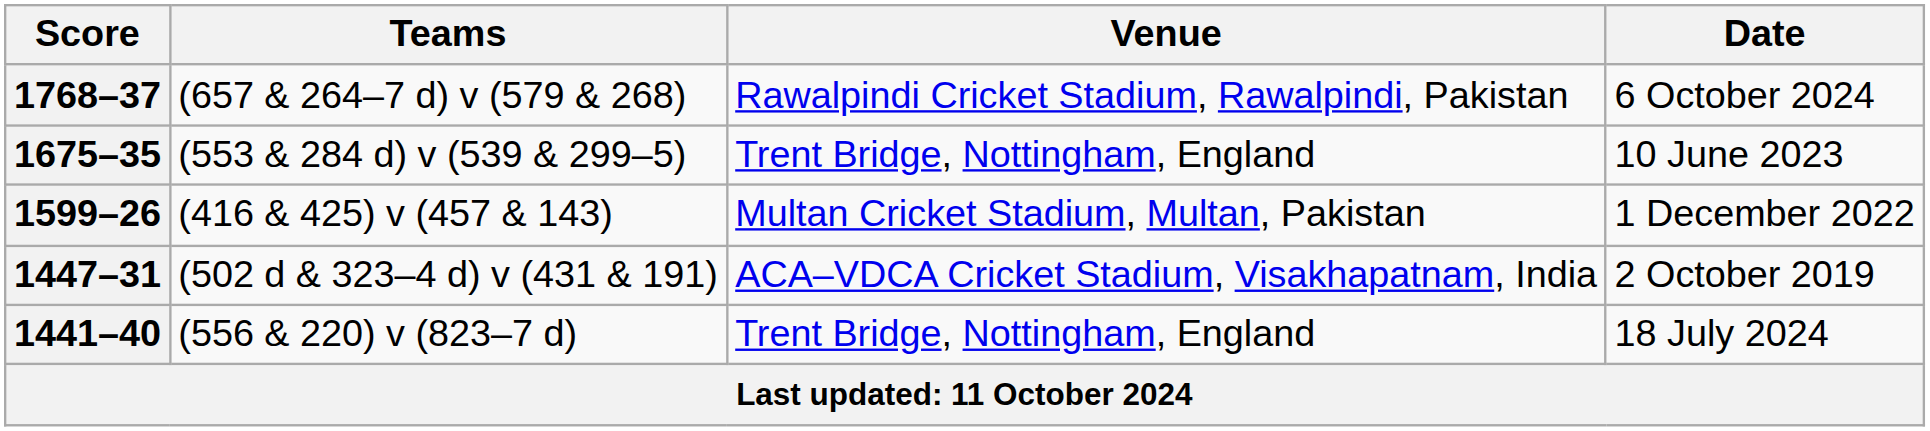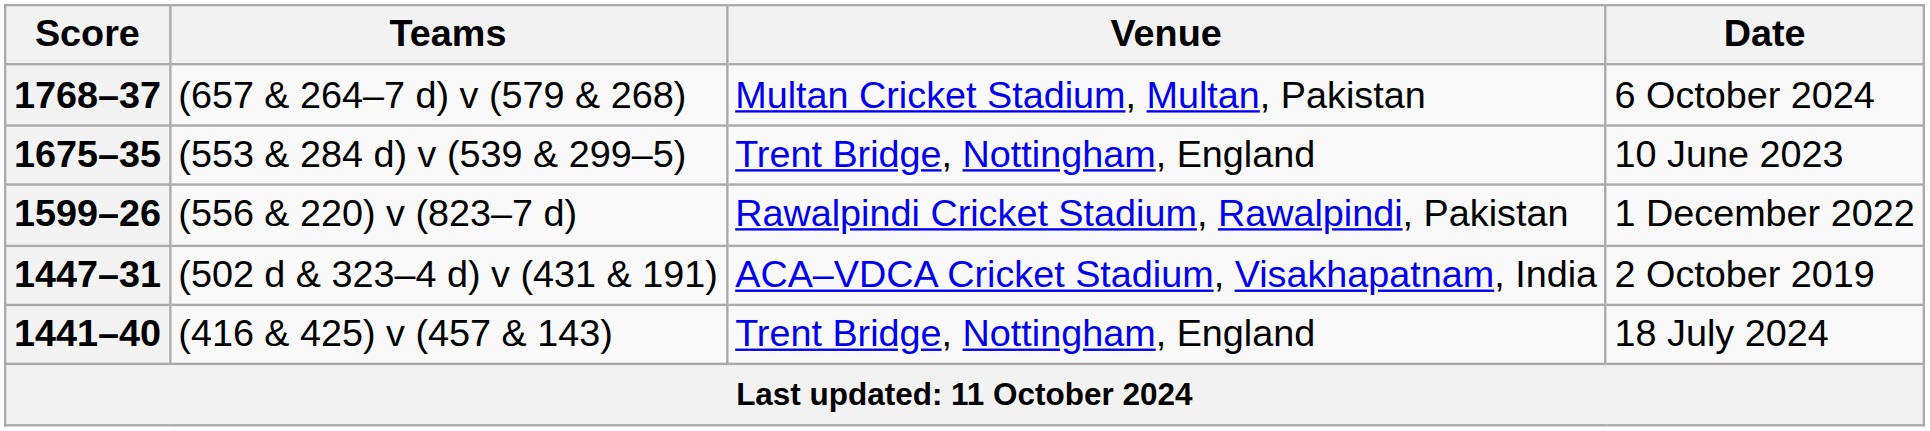1768–37 | Venue: Rawalpindi Cricket Stadium, Rawalpindi, Pakistan -> Multan Cricket Stadium, Multan, Pakistan
1599–26 | Teams: (416 & 425) v (457 & 143) -> (556 & 220) v (823–7 d)
1599–26 | Venue: Multan Cricket Stadium, Multan, Pakistan -> Rawalpindi Cricket Stadium, Rawalpindi, Pakistan
1441–40 | Teams: (556 & 220) v (823–7 d) -> (416 & 425) v (457 & 143)
